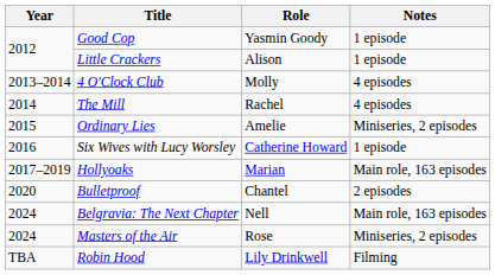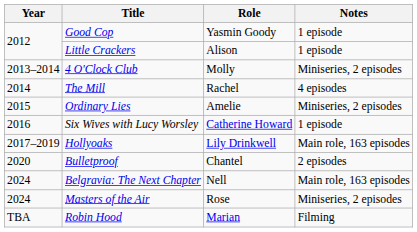4 O'Clock Club | Notes: 4 episodes -> Miniseries, 2 episodes
Hollyoaks | Role: Marian -> Lily Drinkwell
Robin Hood | Role: Lily Drinkwell -> Marian
